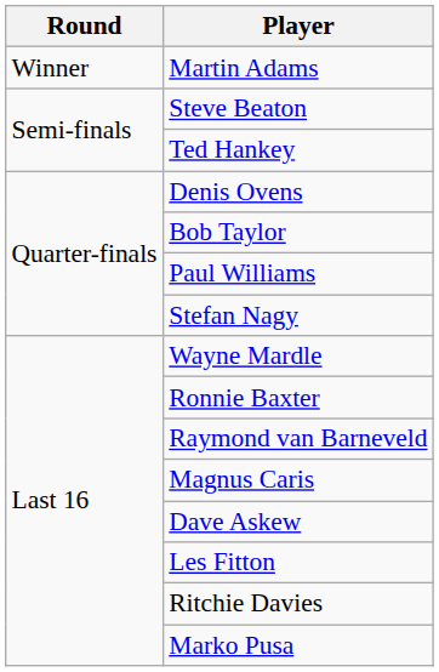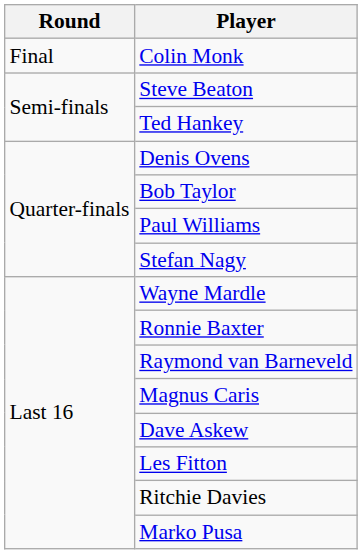- row: Winner | Martin Adams
+ row: Final | Colin Monk
